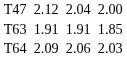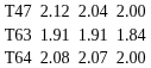T63 | column 7: 1.85 -> 1.84
T64 | column 3: 2.09 -> 2.08
T64 | column 5: 2.06 -> 2.07
T64 | column 7: 2.03 -> 2.00
